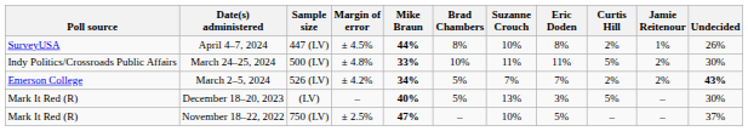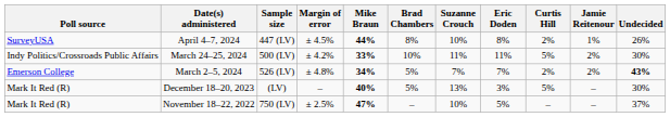March 24–25, 2024 | Margin of error: ± 4.8% -> ± 4.2%
March 2–5, 2024 | Margin of error: ± 4.2% -> ± 4.8%
